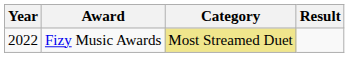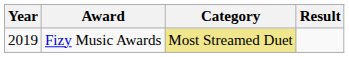Fizy Music Awards | Year: 2022 -> 2019
